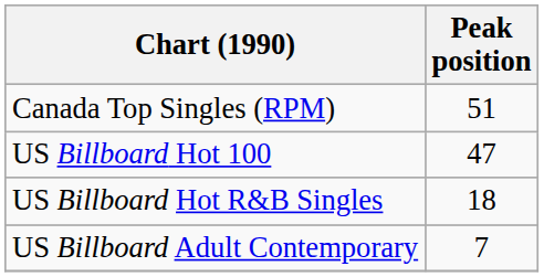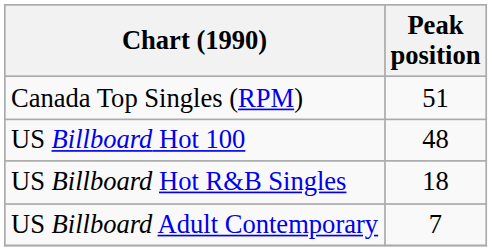US Billboard Hot 100 | Peak position: 47 -> 48
